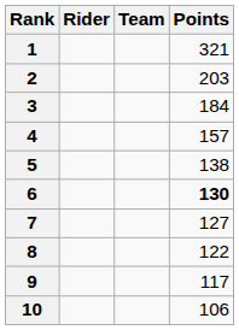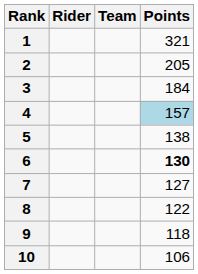2 | Points: 203 -> 205
4 | Points: no background -> lightblue background
9 | Points: 117 -> 118
